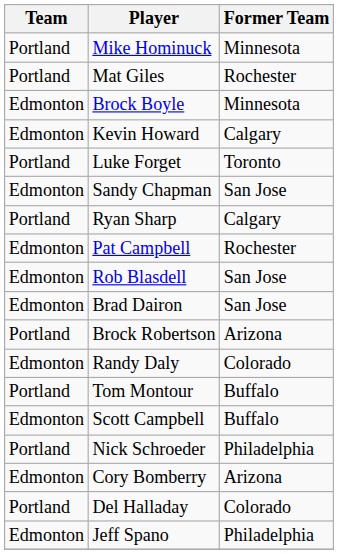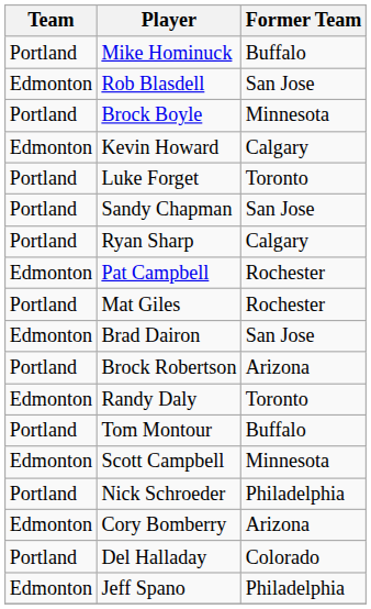Mike Hominuck | Former Team: Minnesota -> Buffalo
rows swapped: Rob Blasdell <-> Mat Giles
Brock Boyle | Team: Edmonton -> Portland
Sandy Chapman | Team: Edmonton -> Portland
Randy Daly | Former Team: Colorado -> Toronto
Scott Campbell | Former Team: Buffalo -> Minnesota
